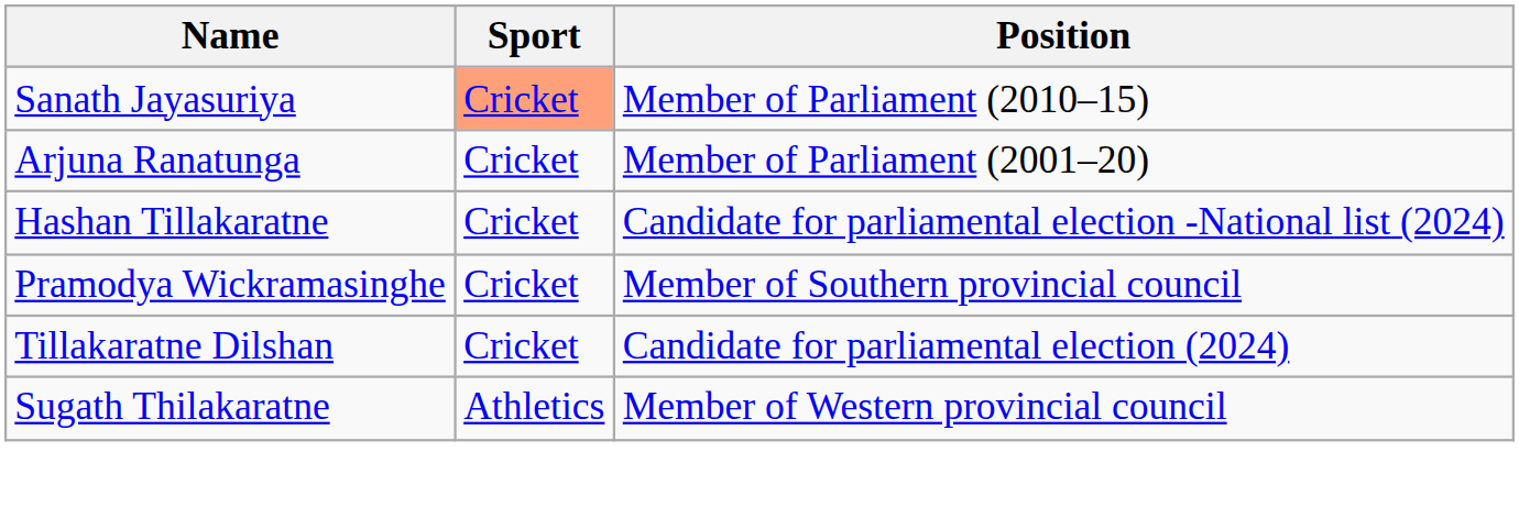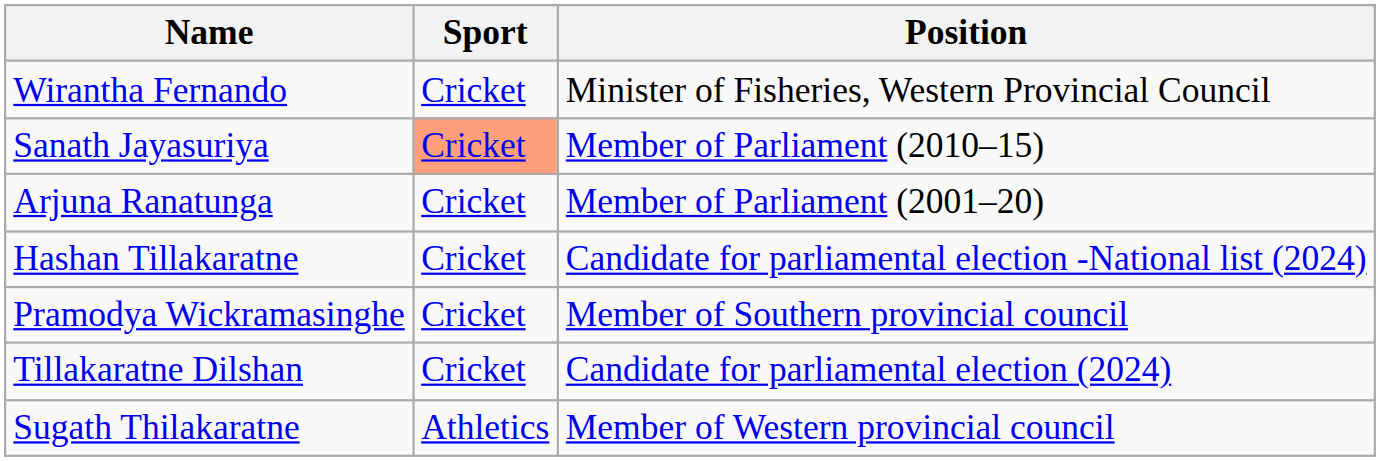+ row: Wirantha Fernando | Cricket | Minister of Fisheries, Western Provincial Council
